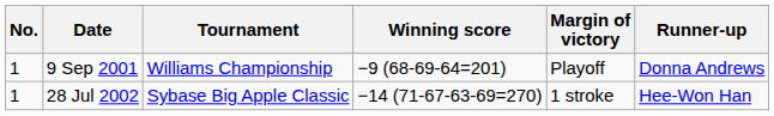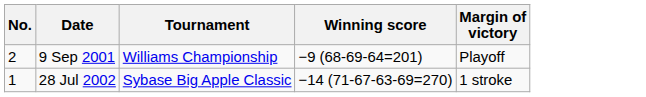- column: Runner-up | Donna Andrews | Hee-Won Han
9 Sep 2001 | No.: 1 -> 2
